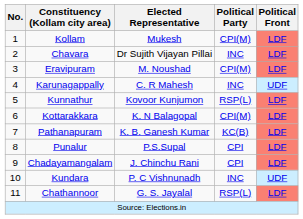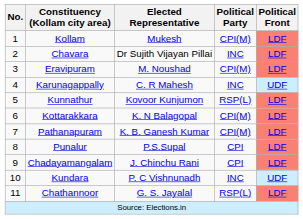Pathanapuram | Political Party: KC(B) -> CPI(M)
